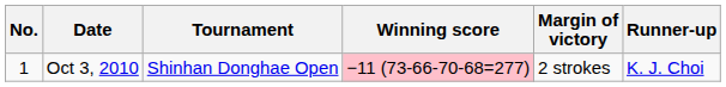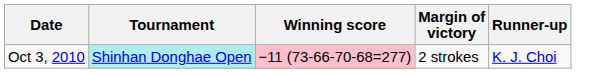- column: No. | 1
Oct 3, 2010 | Tournament: no background -> paleturquoise background
